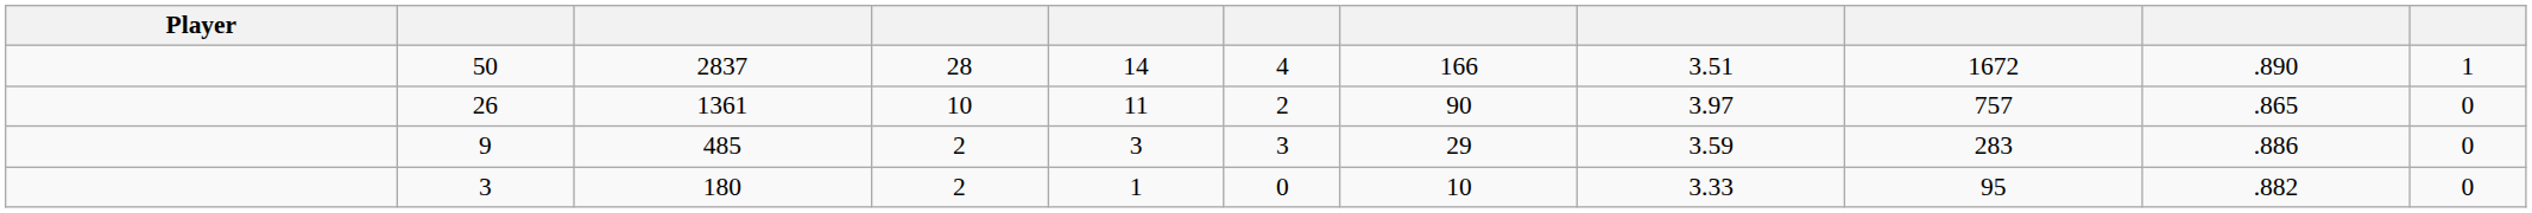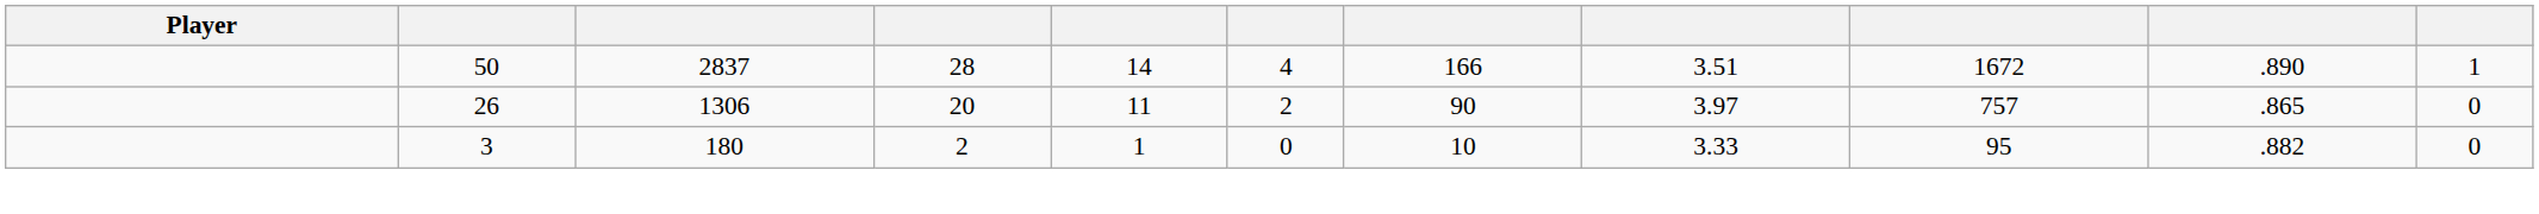26 | column 3: 1361 -> 1306
26 | column 4: 10 -> 20
- row: 9 | 485 | 2 | 3 | 3 | 29 | 3.59 | 283 | .886 | 0
